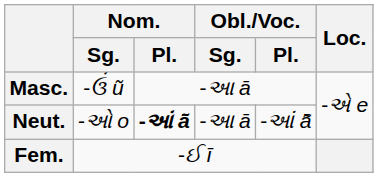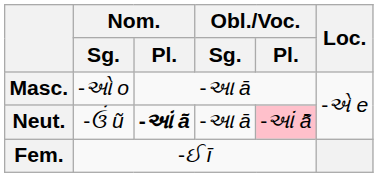Masc. | Nom. / Sg.: -ઉં ũ -> -ઓ o
Neut. | Nom. / Sg.: -ઓ o -> -ઉં ũ
Neut. | Obl./Voc. / Pl.: no background -> pink background
